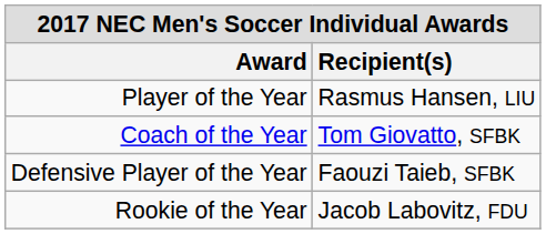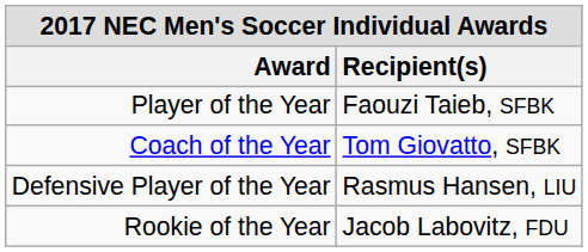Player of the Year | Recipient(s): Rasmus Hansen, LIU -> Faouzi Taieb, SFBK
Defensive Player of the Year | Recipient(s): Faouzi Taieb, SFBK -> Rasmus Hansen, LIU
